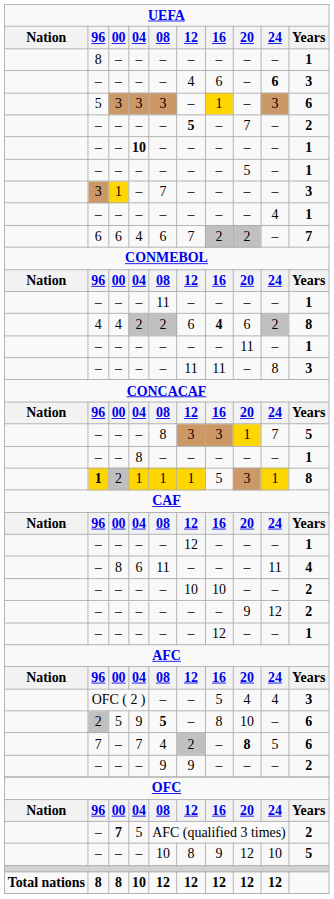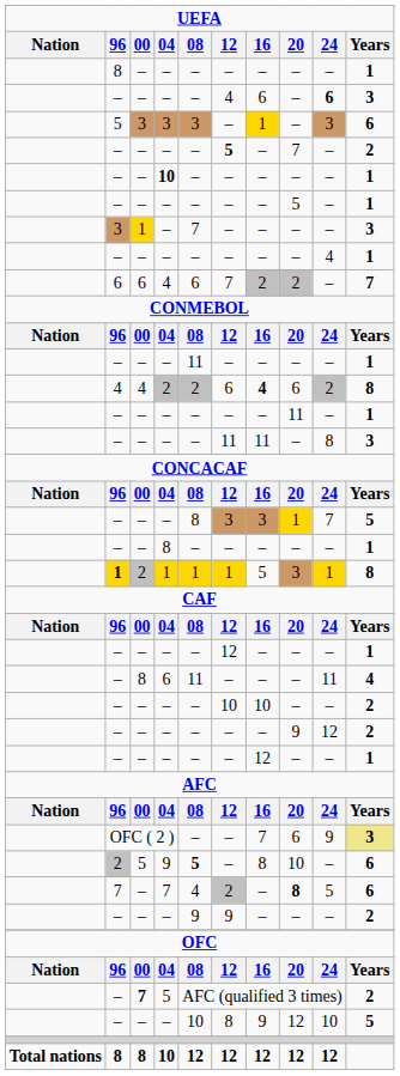OFC ( 2 ) | UEFA / 16: 5 -> 7
OFC ( 2 ) | UEFA / 20: 4 -> 6
OFC ( 2 ) | UEFA / 24: 4 -> 9
OFC ( 2 ) | UEFA / Years: no background -> khaki background
